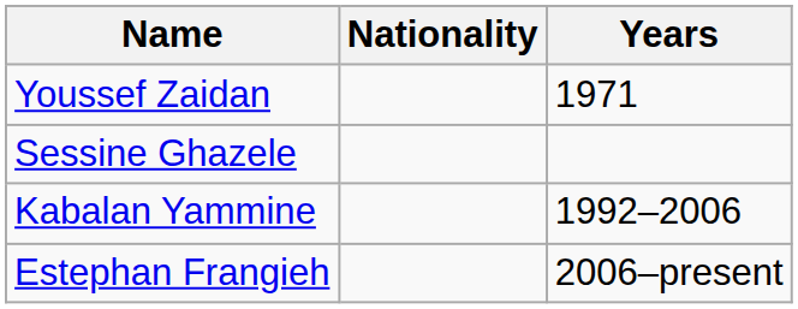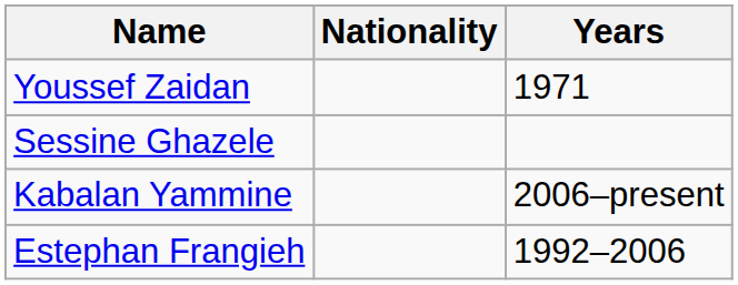Kabalan Yammine | Years: 1992–2006 -> 2006–present
Estephan Frangieh | Years: 2006–present -> 1992–2006
